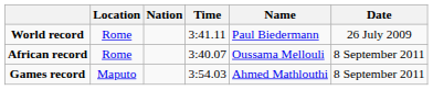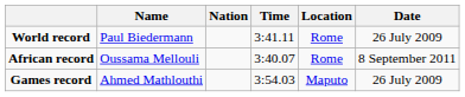columns swapped: Name <-> Location
Games record | Date: 8 September 2011 -> 26 July 2009
